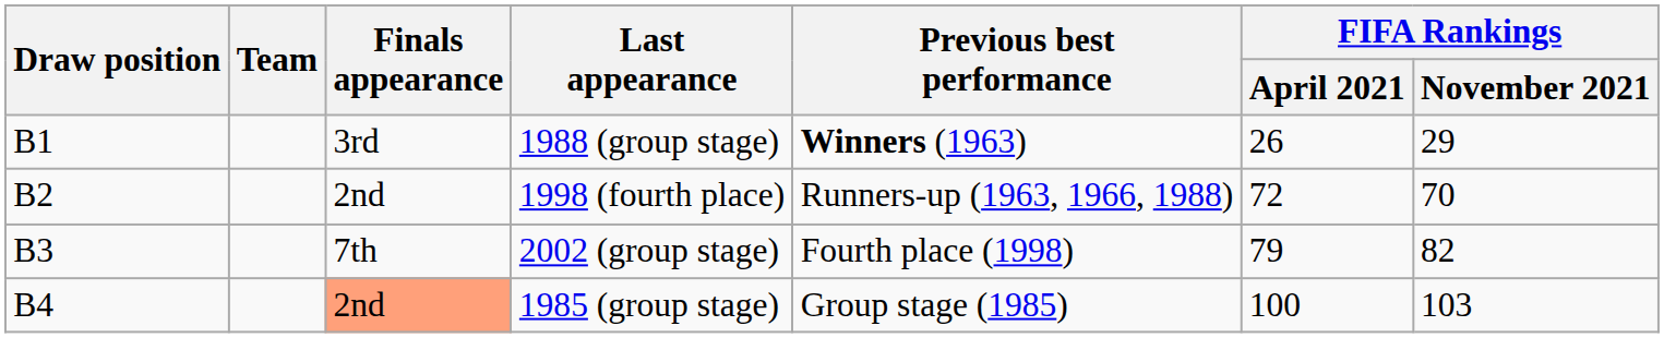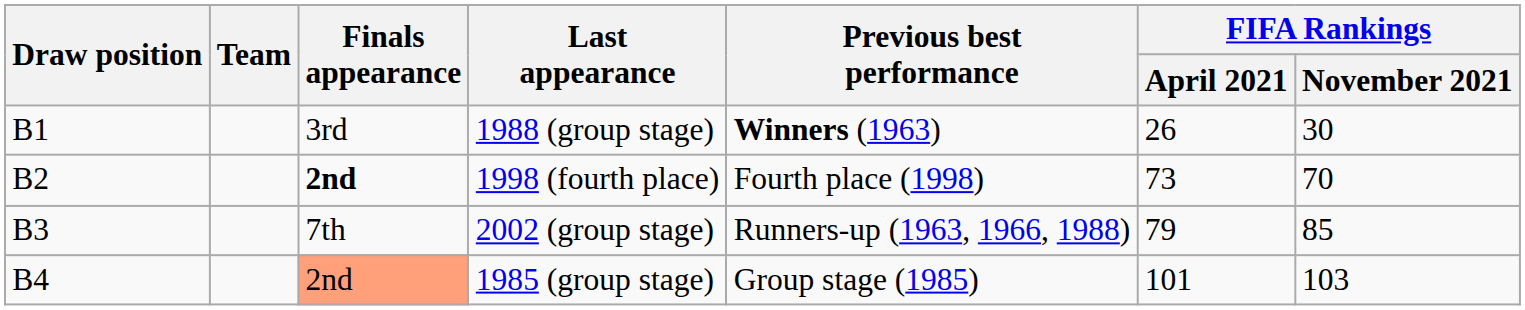1988 (group stage) | FIFA Rankings / November 2021: 29 -> 30
1998 (fourth place) | Finals appearance: normal -> bold
1998 (fourth place) | Previous best performance: Runners-up (1963, 1966, 1988) -> Fourth place (1998)
1998 (fourth place) | FIFA Rankings / April 2021: 72 -> 73
2002 (group stage) | Previous best performance: Fourth place (1998) -> Runners-up (1963, 1966, 1988)
2002 (group stage) | FIFA Rankings / November 2021: 82 -> 85
1985 (group stage) | FIFA Rankings / April 2021: 100 -> 101
